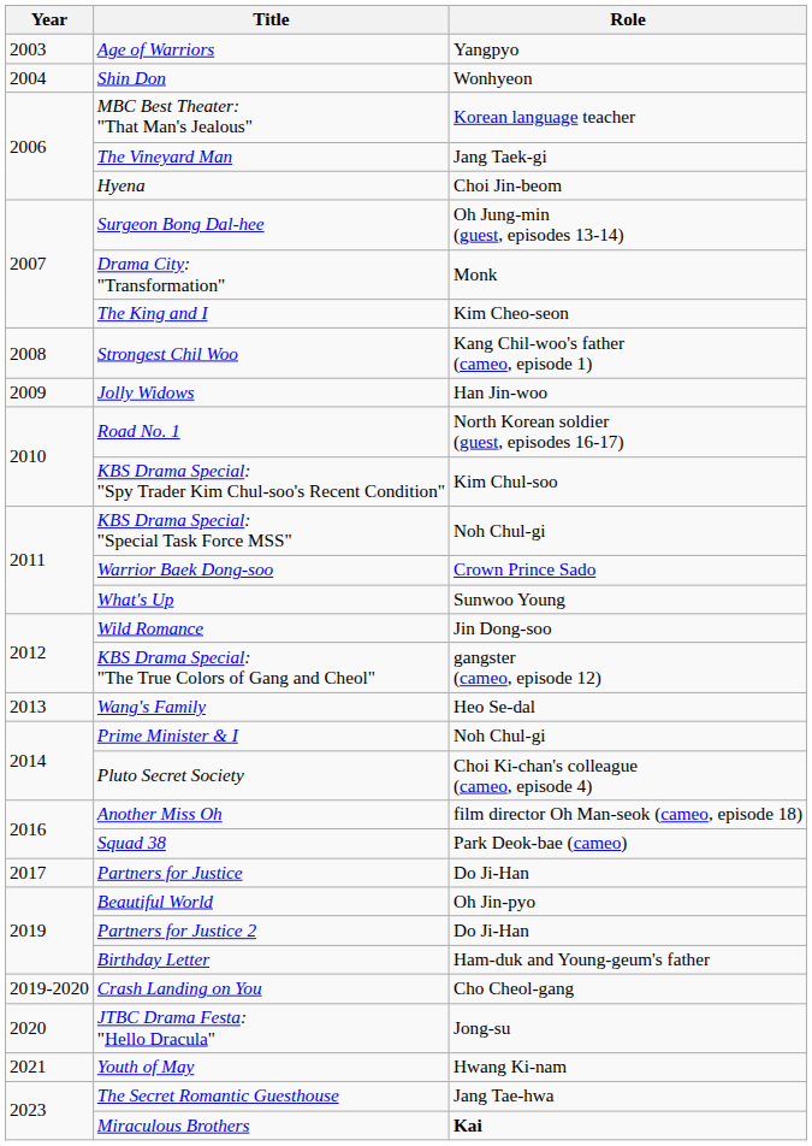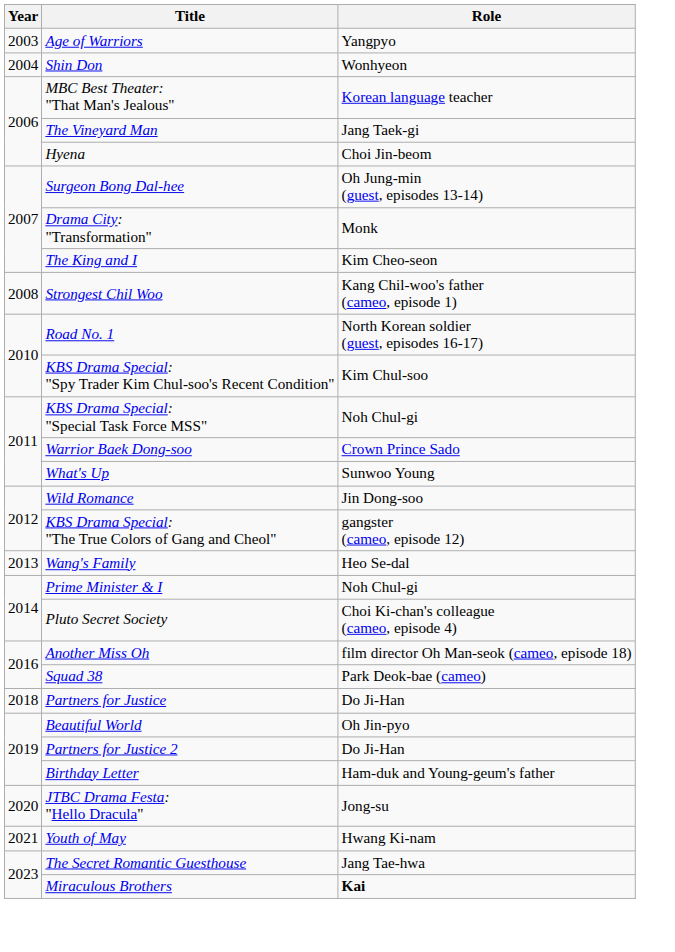- row: 2009 | Jolly Widows | Han Jin-woo
Partners for Justice | Year: 2017 -> 2018
- row: 2019-2020 | Crash Landing on You | Cho Cheol-gang
